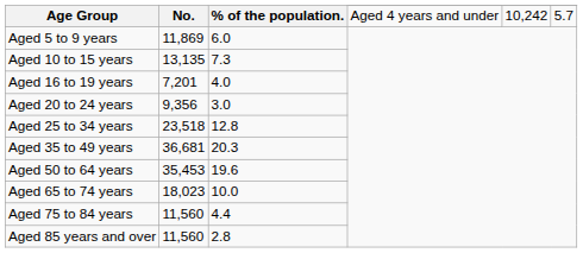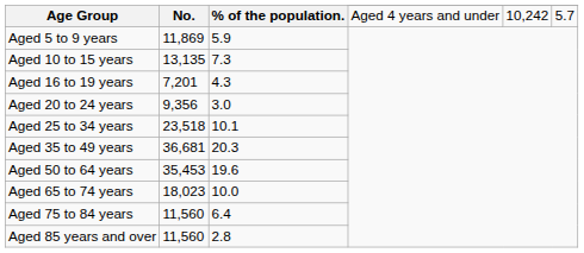Aged 5 to 9 years | % of the population.: 6.0 -> 5.9
Aged 16 to 19 years | % of the population.: 4.0 -> 4.3
Aged 25 to 34 years | % of the population.: 12.8 -> 10.1
Aged 75 to 84 years | % of the population.: 4.4 -> 6.4
